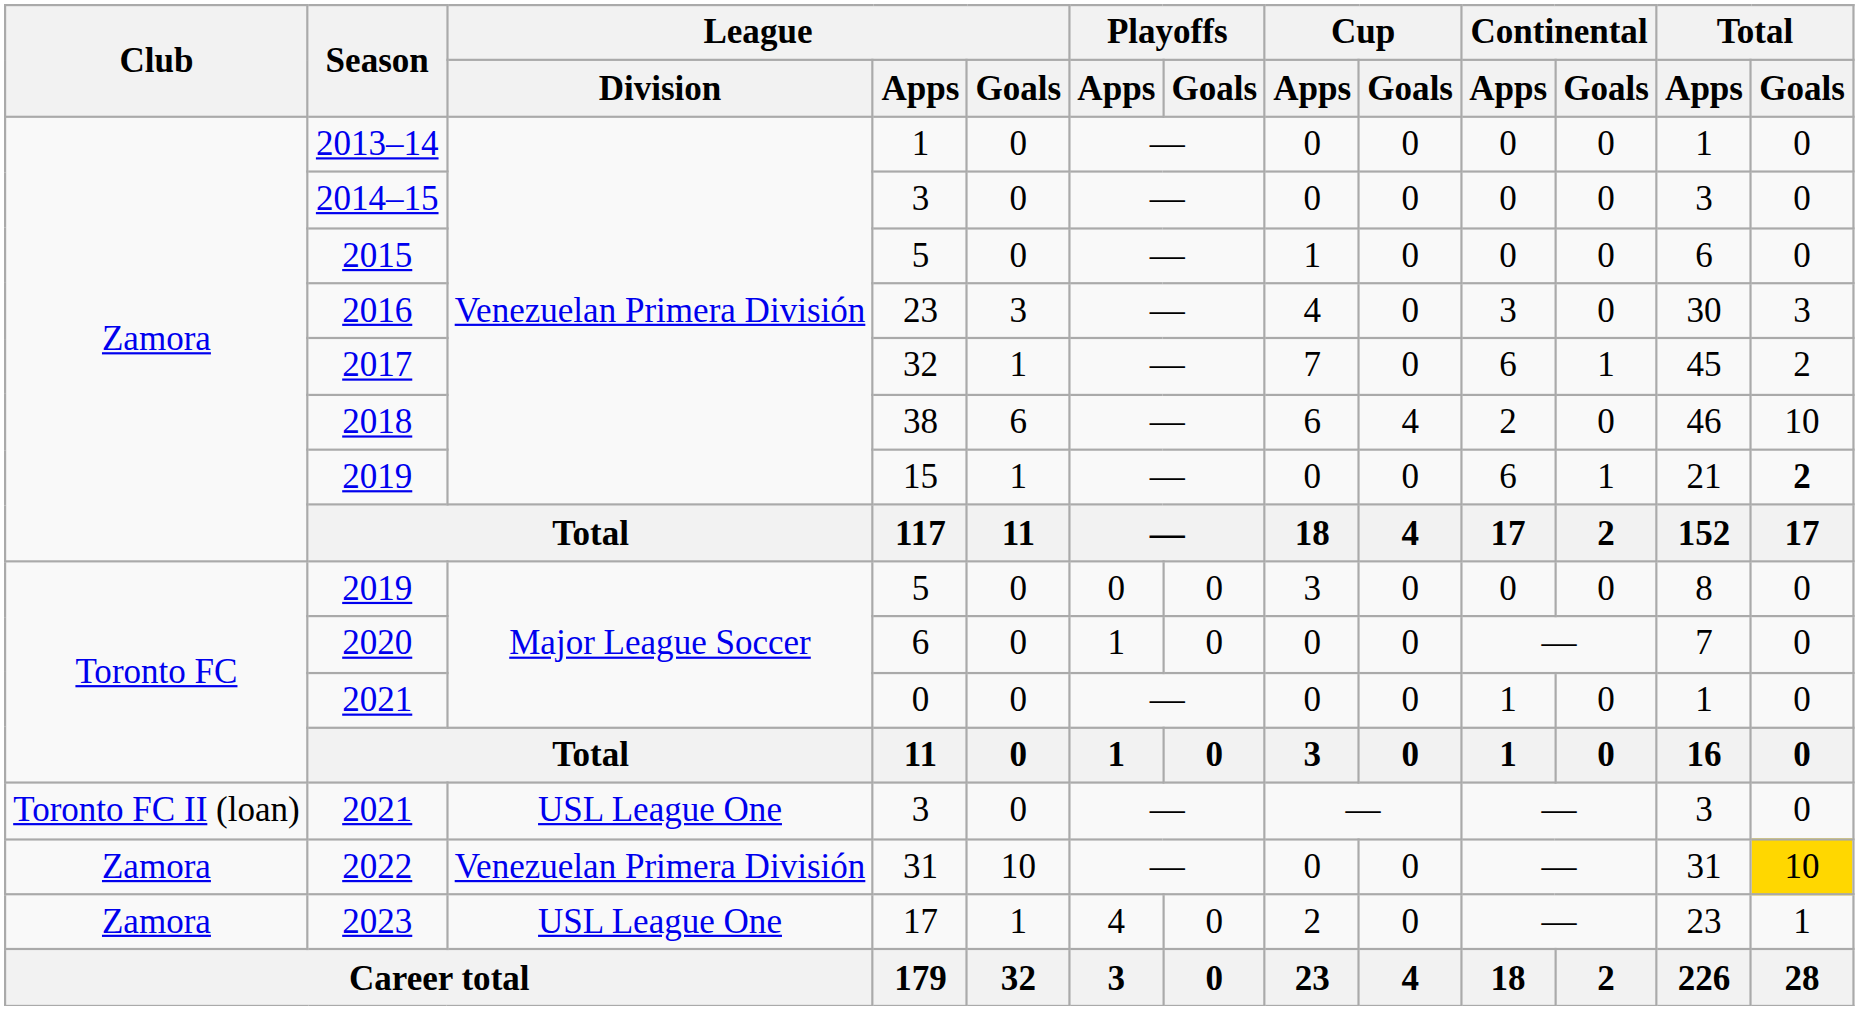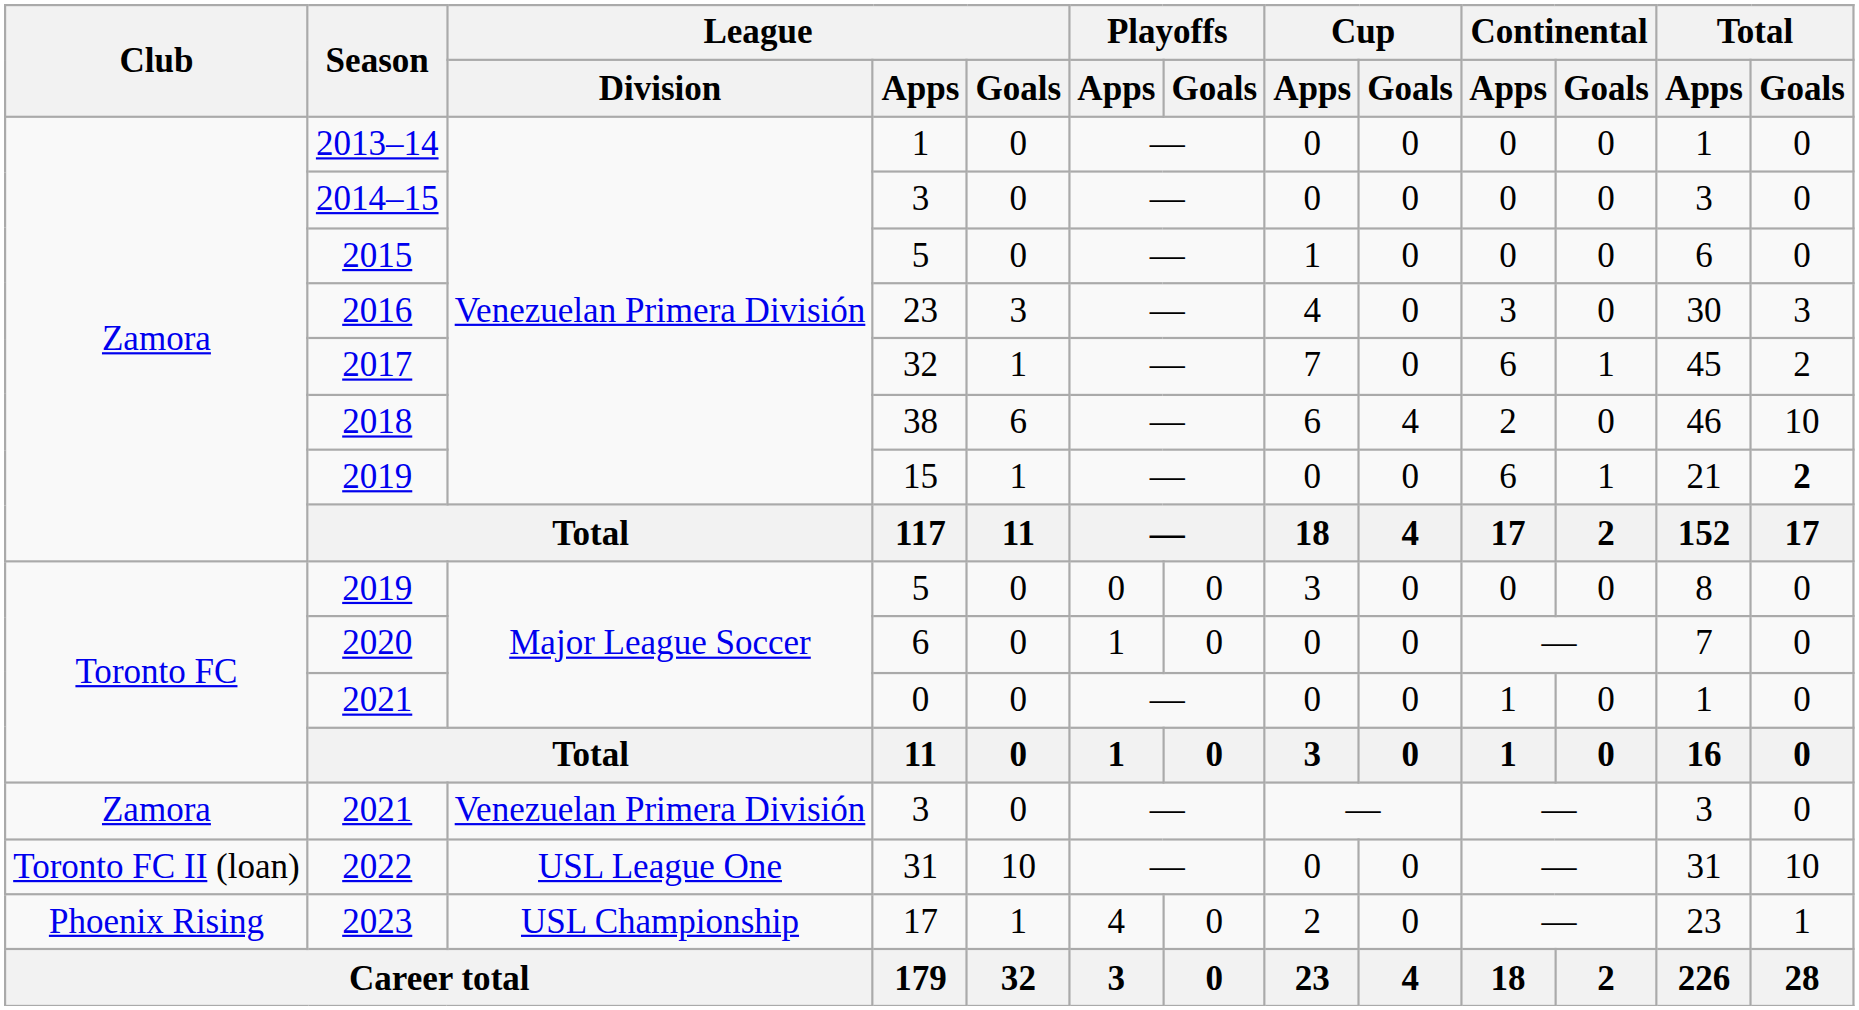2021 / 3 | Club: Toronto FC II (loan) -> Zamora
2021 / 3 | League / Division: USL League One -> Venezuelan Primera División
2022 | Club: Zamora -> Toronto FC II (loan)
2022 | League / Division: Venezuelan Primera División -> USL League One
2022 | Total / Goals: gold background -> no background
2023 | Club: Zamora -> Phoenix Rising
2023 | League / Division: USL League One -> USL Championship
